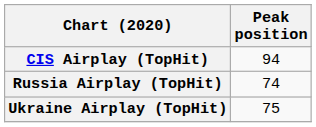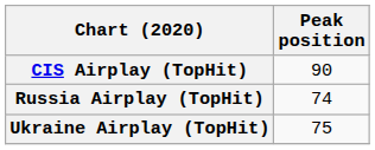CIS Airplay (TopHit) | Peak position: 94 -> 90
